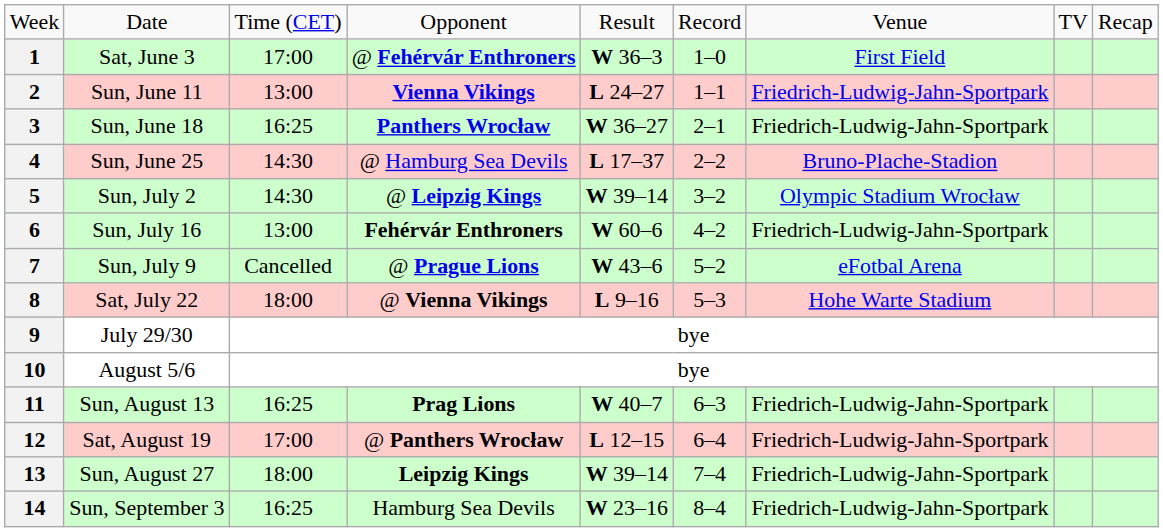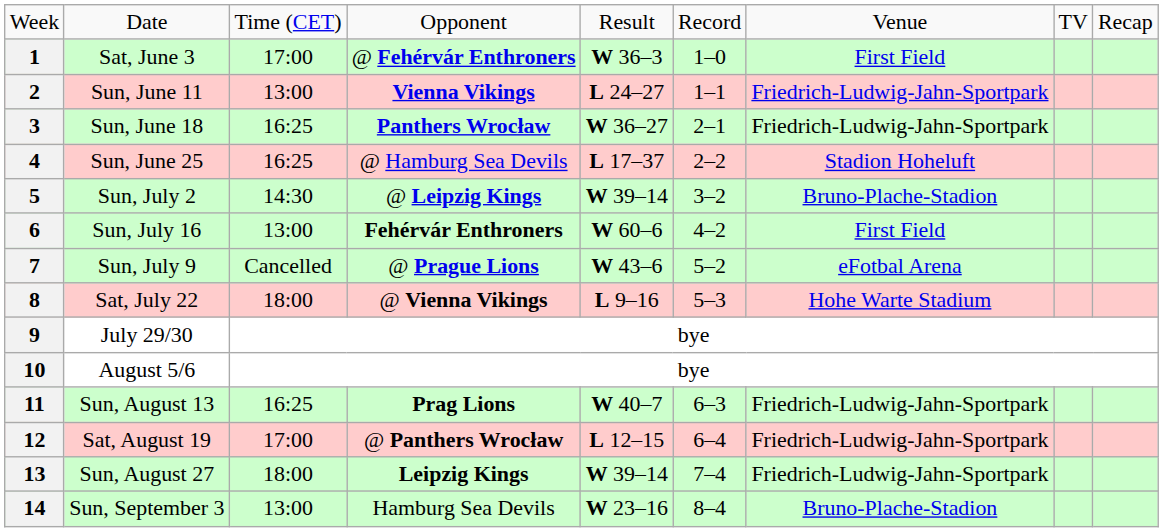4 | column 3: 14:30 -> 16:25
4 | column 7: Bruno-Plache-Stadion -> Stadion Hoheluft
5 | column 7: Olympic Stadium Wrocław -> Bruno-Plache-Stadion
6 | column 7: Friedrich-Ludwig-Jahn-Sportpark -> First Field
14 | column 3: 16:25 -> 13:00
14 | column 7: Friedrich-Ludwig-Jahn-Sportpark -> Bruno-Plache-Stadion
